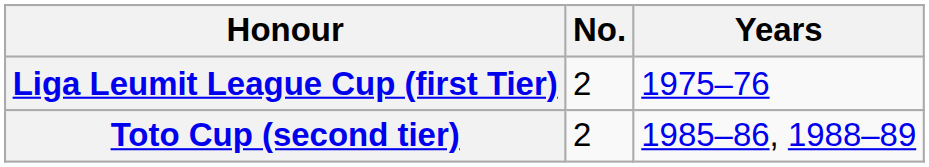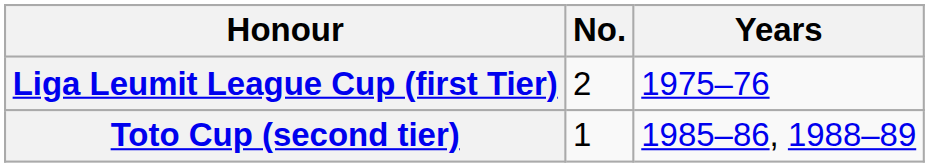Toto Cup (second tier) | No.: 2 -> 1
